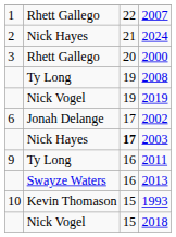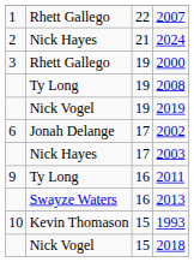2000 | column 3: 20 -> 19
2003 | column 3: bold -> normal
